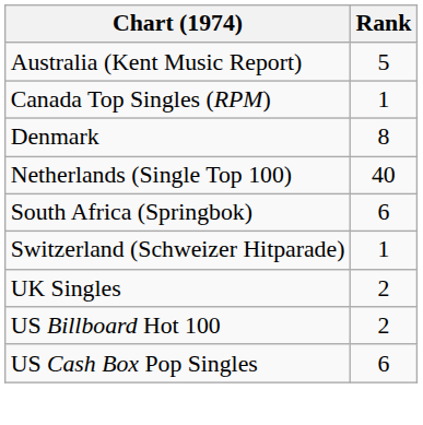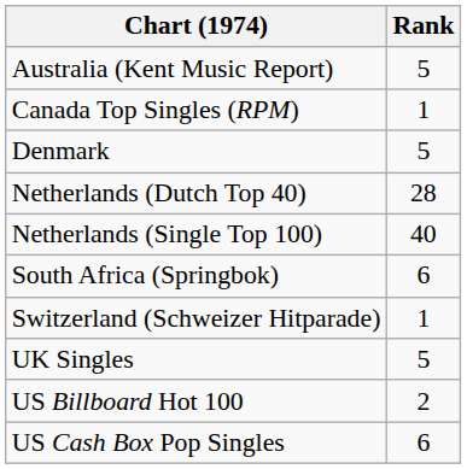Denmark | Rank: 8 -> 5
+ row: Netherlands (Dutch Top 40) | 28
UK Singles | Rank: 2 -> 5
